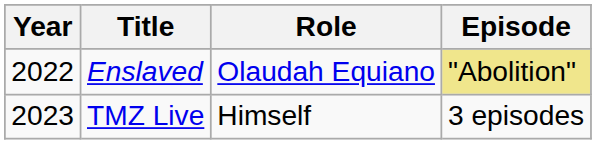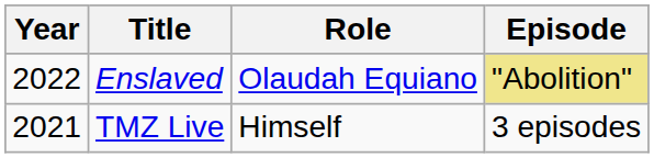TMZ Live | Year: 2023 -> 2021
